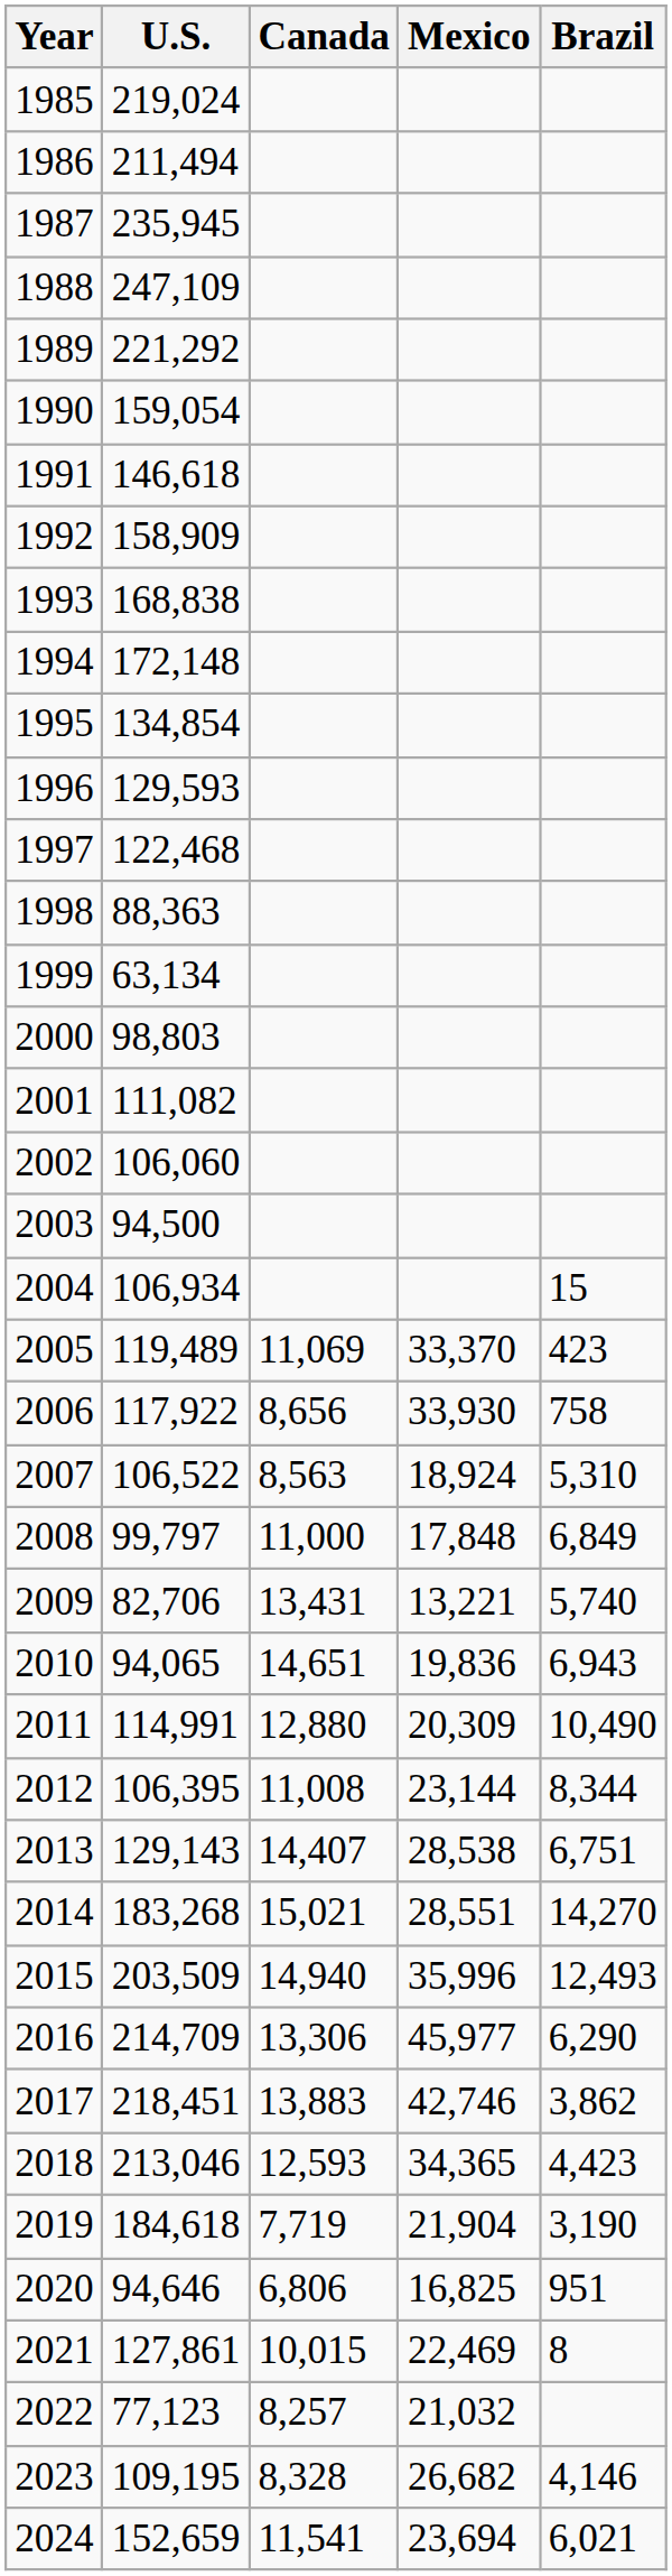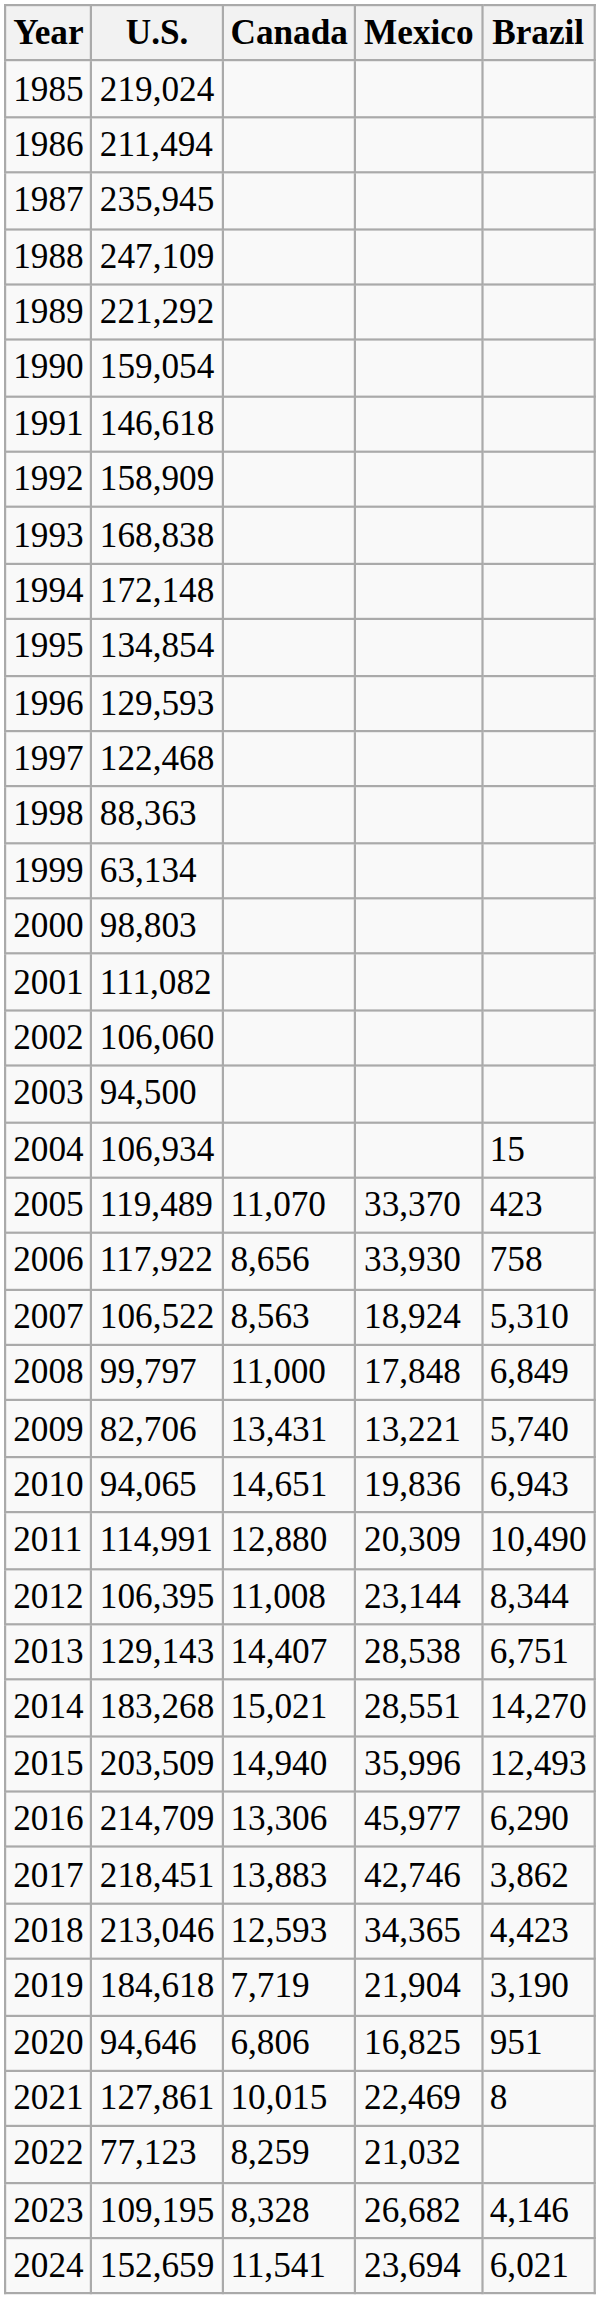2005 | Canada: 11,069 -> 11,070
2022 | Canada: 8,257 -> 8,259
